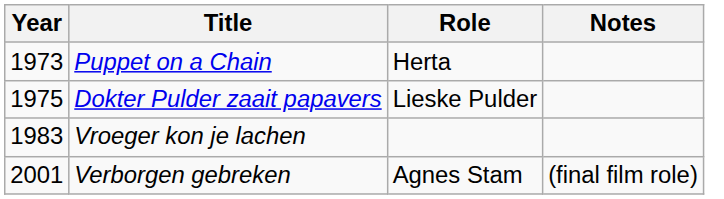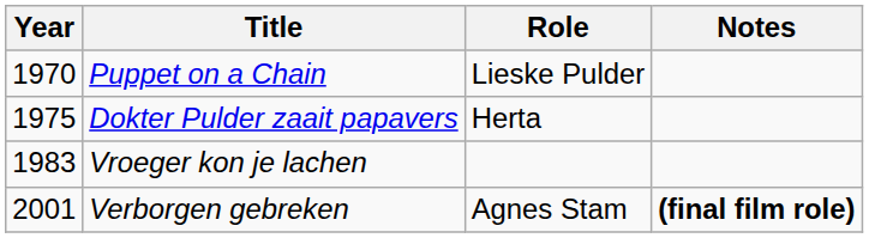Puppet on a Chain | Year: 1973 -> 1970
Puppet on a Chain | Role: Herta -> Lieske Pulder
Dokter Pulder zaait papavers | Role: Lieske Pulder -> Herta
Verborgen gebreken | Notes: normal -> bold
